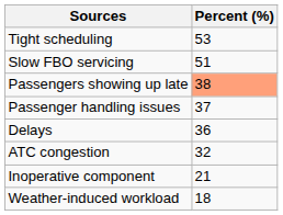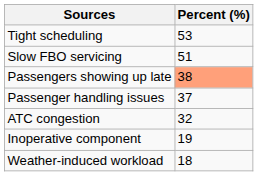- row: Delays | 36
Inoperative component | Percent (%): 21 -> 19
